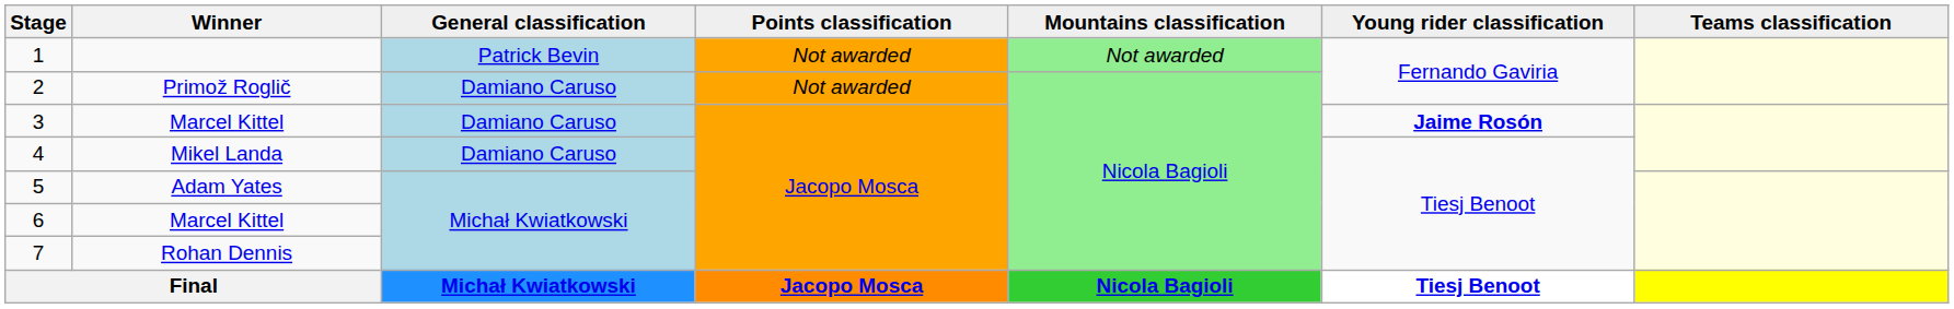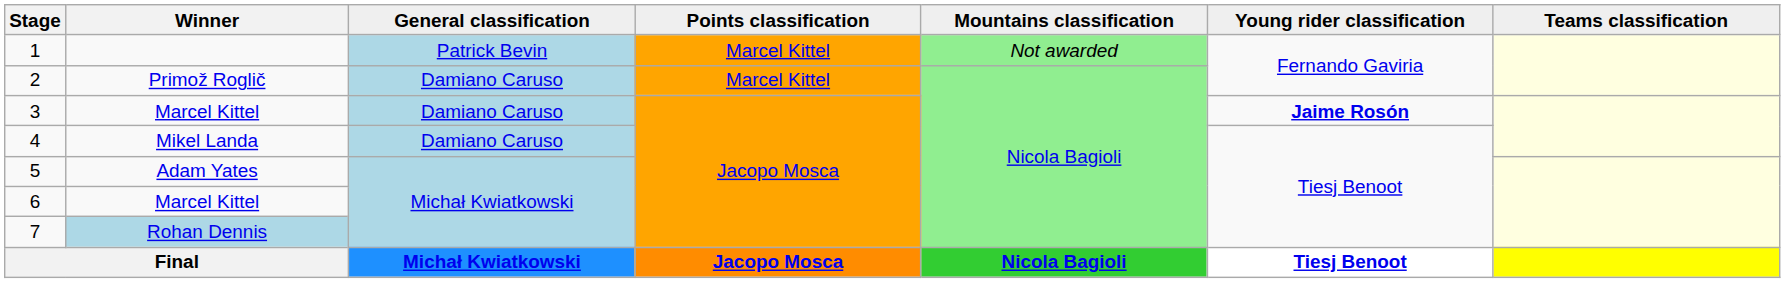1 | Points classification: Not awarded -> Marcel Kittel
2 | Points classification: Not awarded -> Marcel Kittel
7 | Winner: no background -> lightblue background
